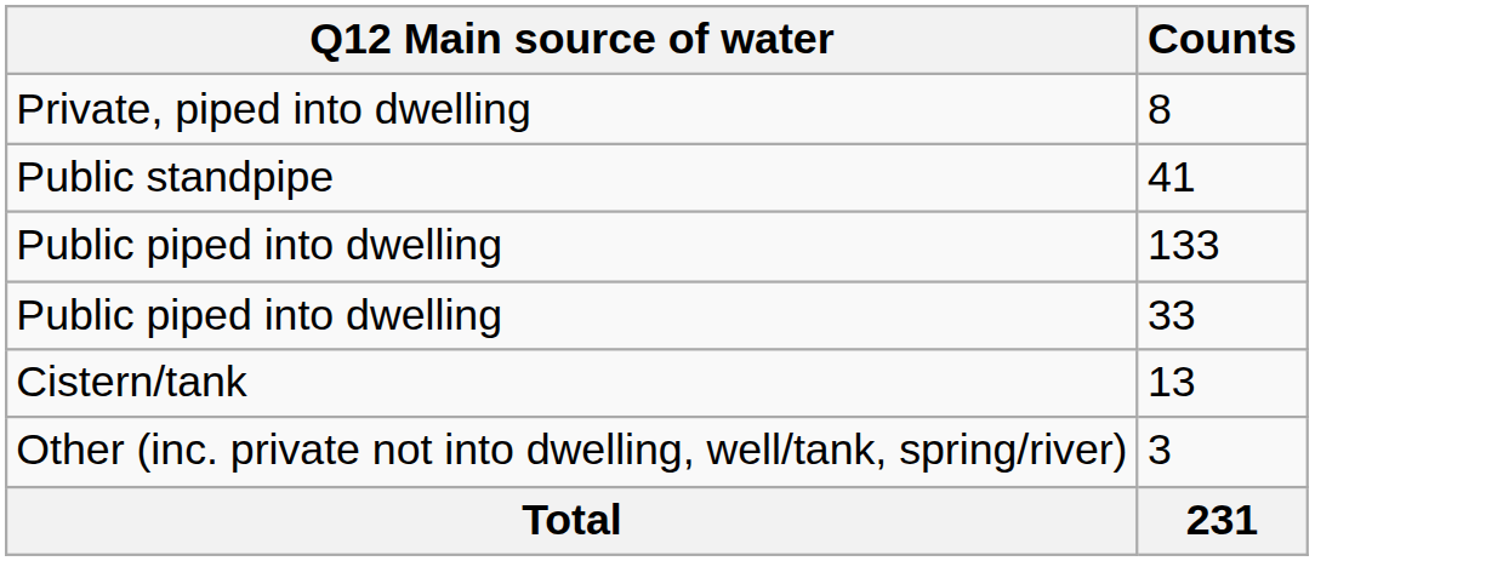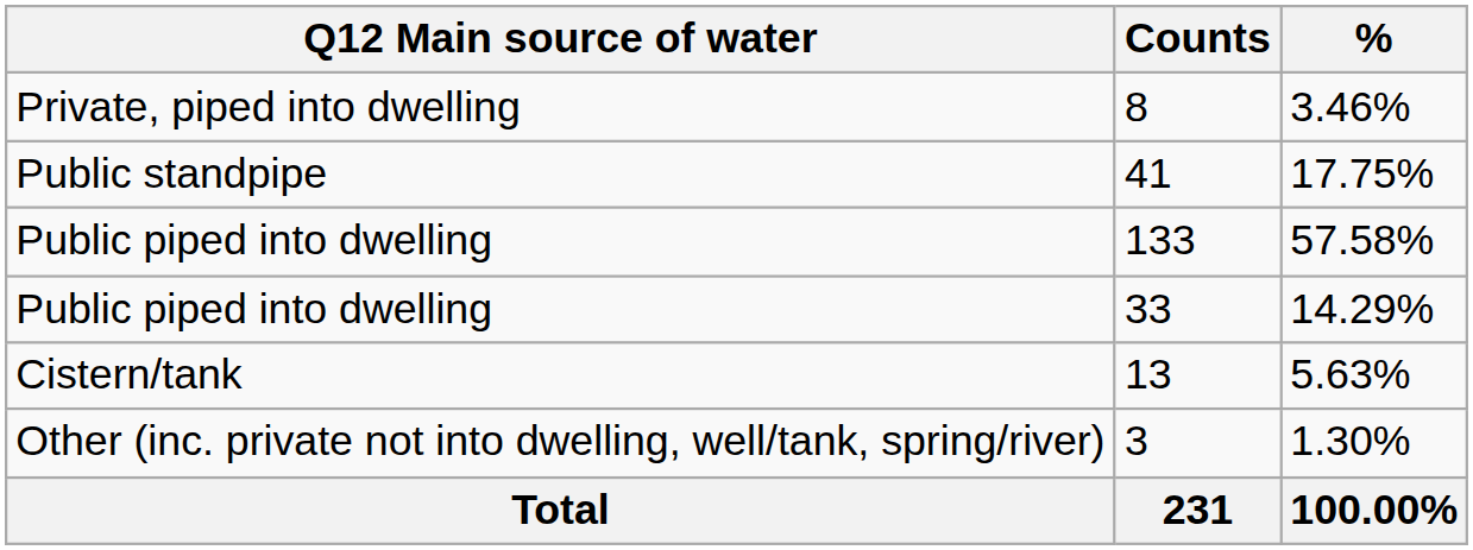+ column: % | 3.46% | 17.75% | 57.58% | 14.29% | 5.63% | 1.30% | 100.00%
